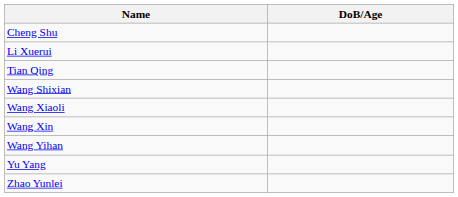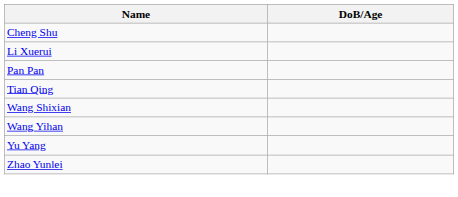+ row: Pan Pan
- row: Wang Xiaoli
- row: Wang Xin
